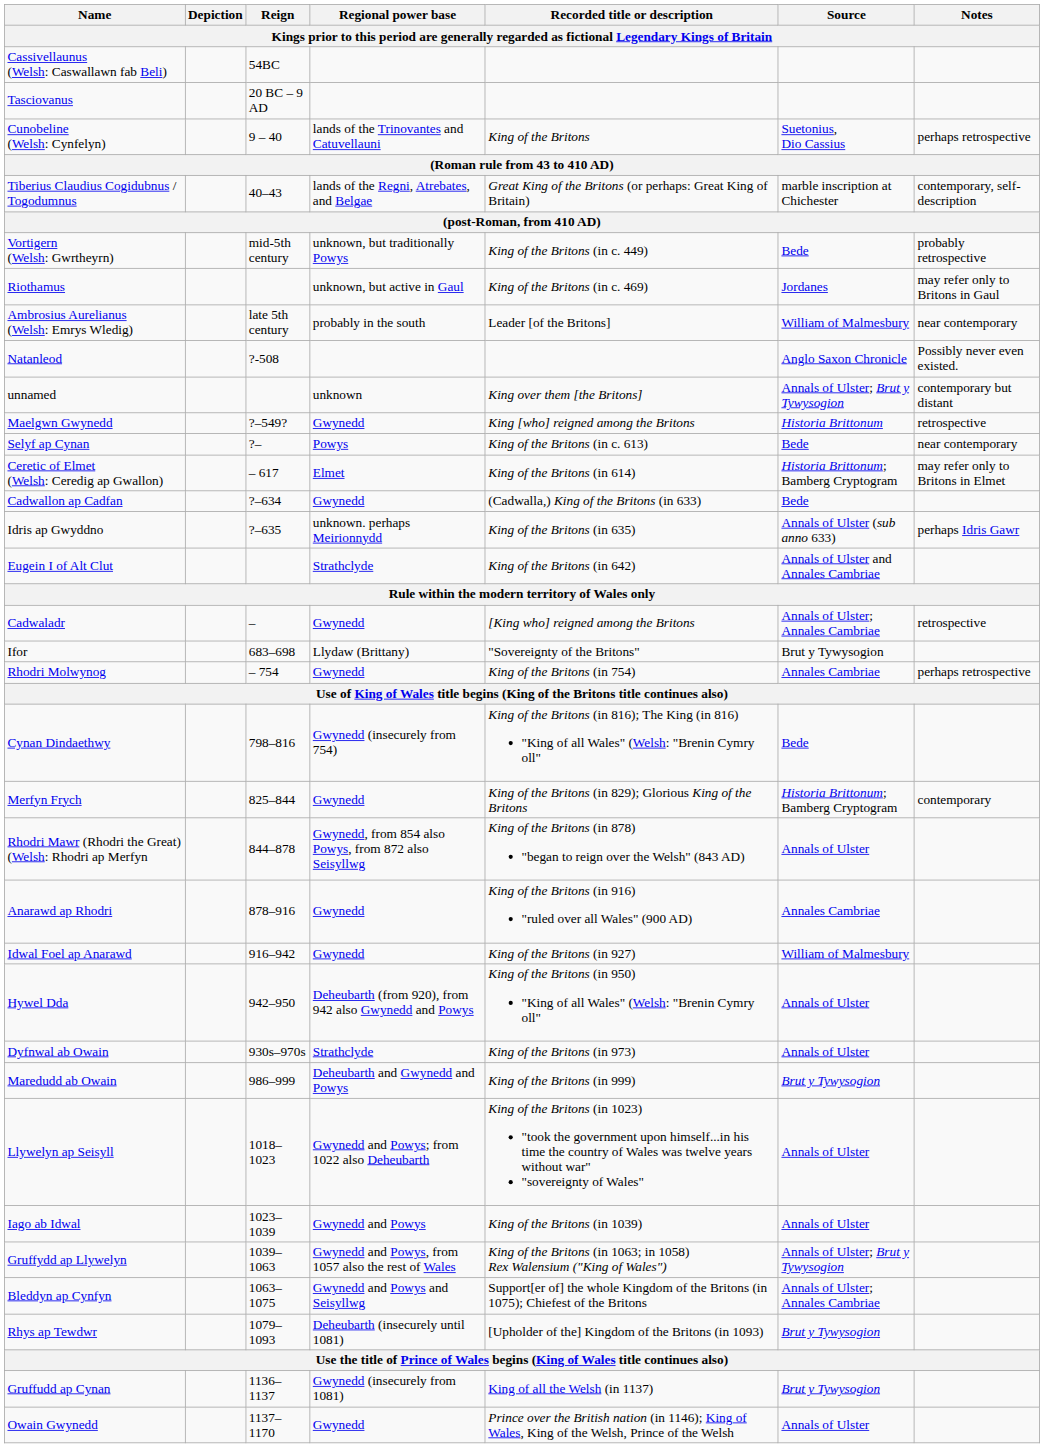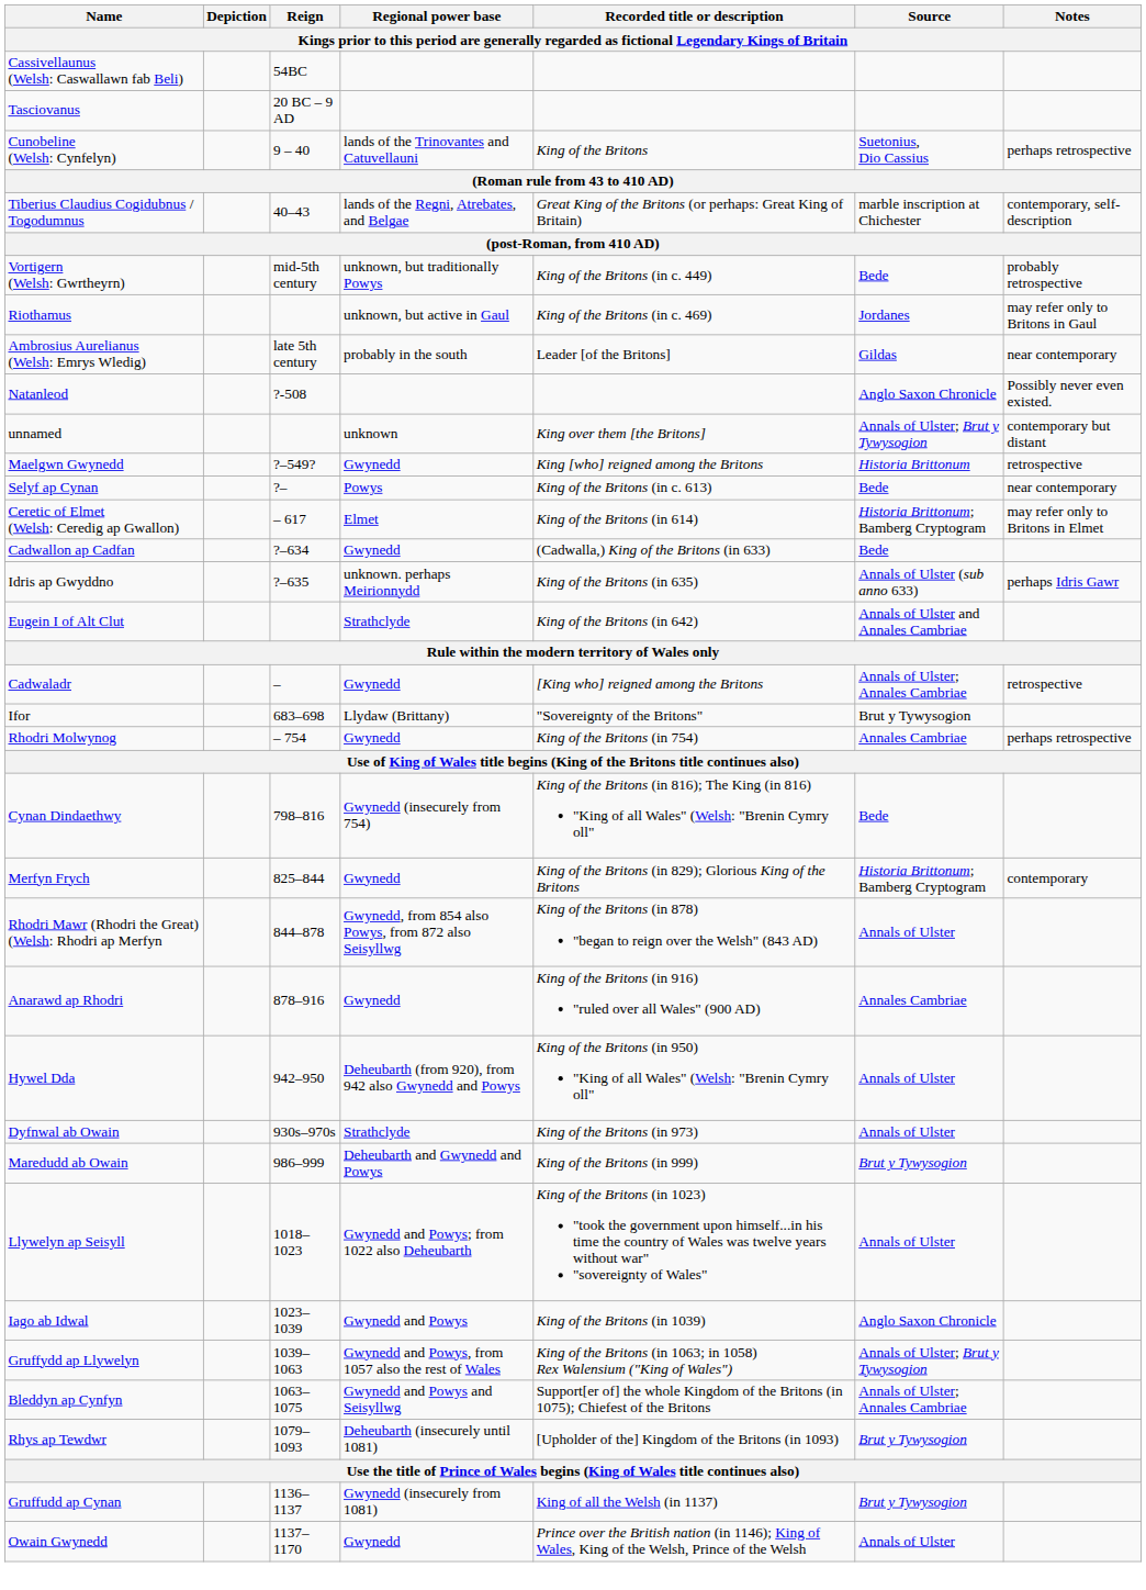Ambrosius Aurelianus (Welsh: Emrys Wledig) | Source: William of Malmesbury -> Gildas
- row: Idwal Foel ap Anarawd | 916–942 | Gwynedd | King of the Britons (in 927) | William of Malmesbury
Iago ab Idwal | Source: Annals of Ulster -> Anglo Saxon Chronicle
